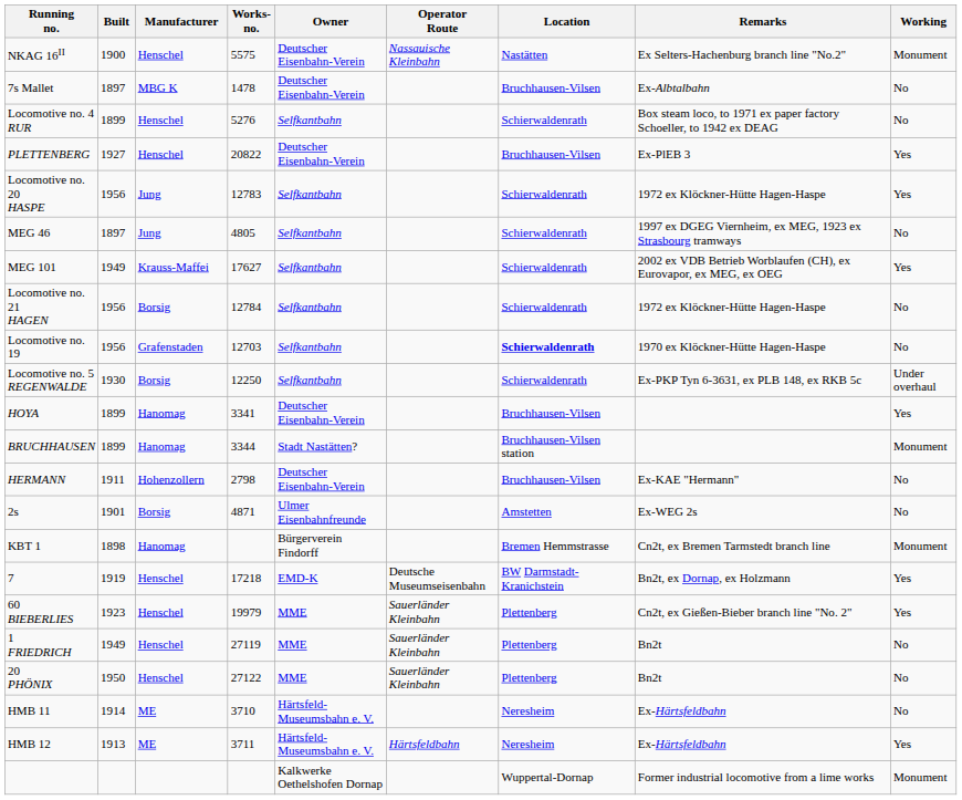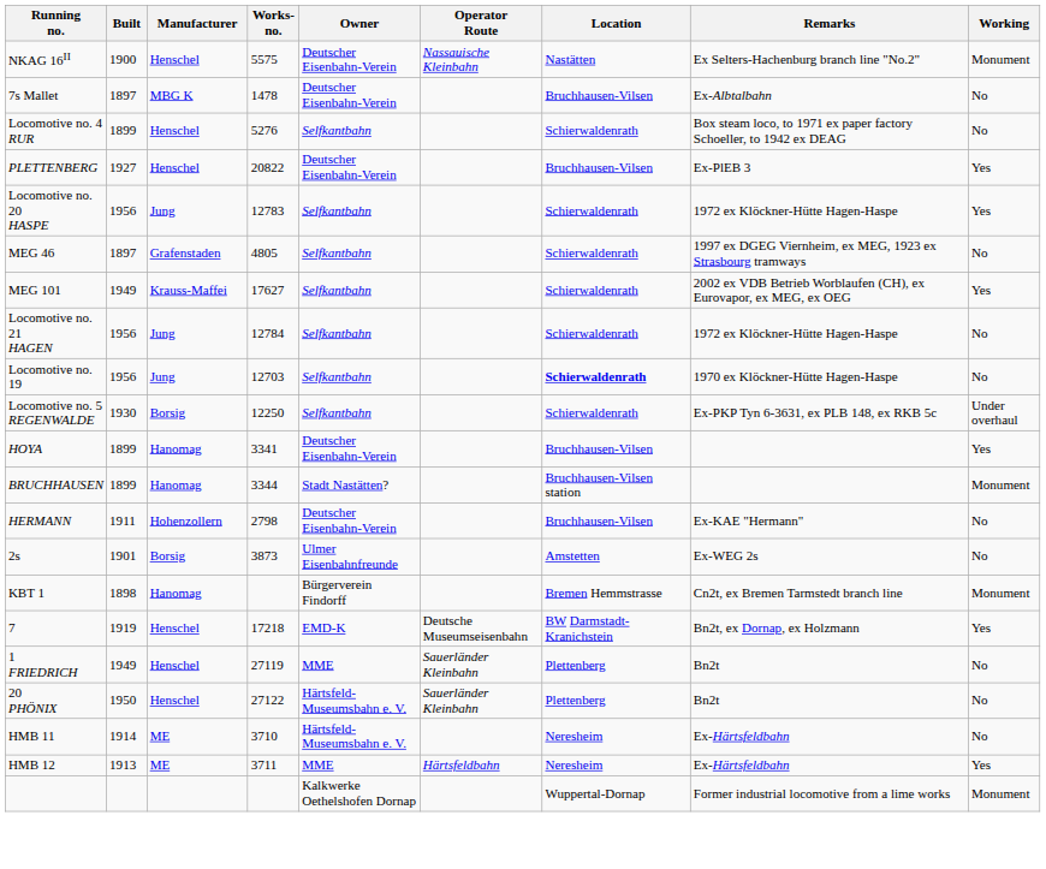MEG 46 | Manufacturer: Jung -> Grafenstaden
Locomotive no. 21 HAGEN | Manufacturer: Borsig -> Jung
Locomotive no. 19 | Manufacturer: Grafenstaden -> Jung
2s | Works- no.: 4871 -> 3873
- row: 60 BIEBERLIES | 1923 | Henschel | 19979 | MME | Sauerländer Kleinbahn | Plettenberg | Cn2t, ex Gießen-Bieber branch line "No. 2" | Yes
20 PHÖNIX | Owner: MME -> Härtsfeld-Museumsbahn e. V.
HMB 12 | Owner: Härtsfeld-Museumsbahn e. V. -> MME
